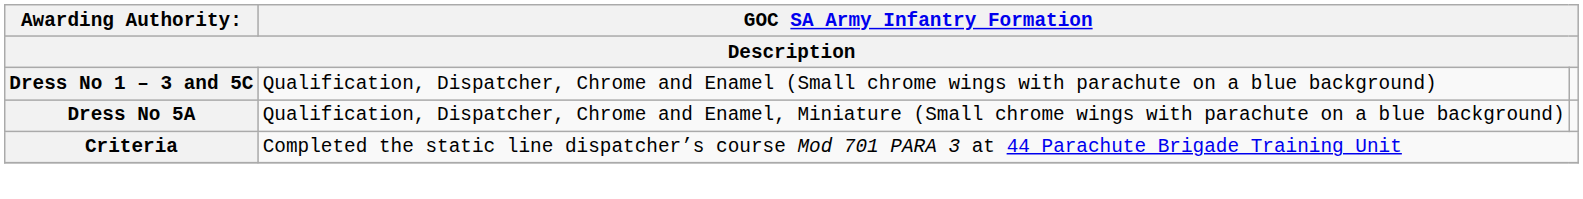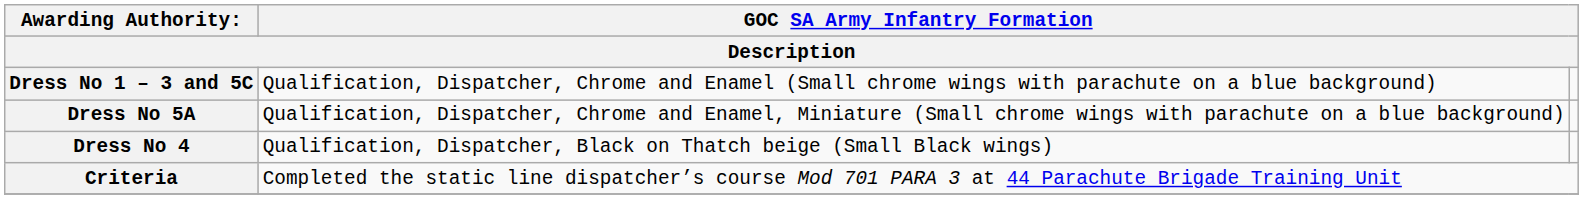+ row: Dress No 4 | Qualification, Dispatcher, Black on Thatch beige (Small Black wings)
